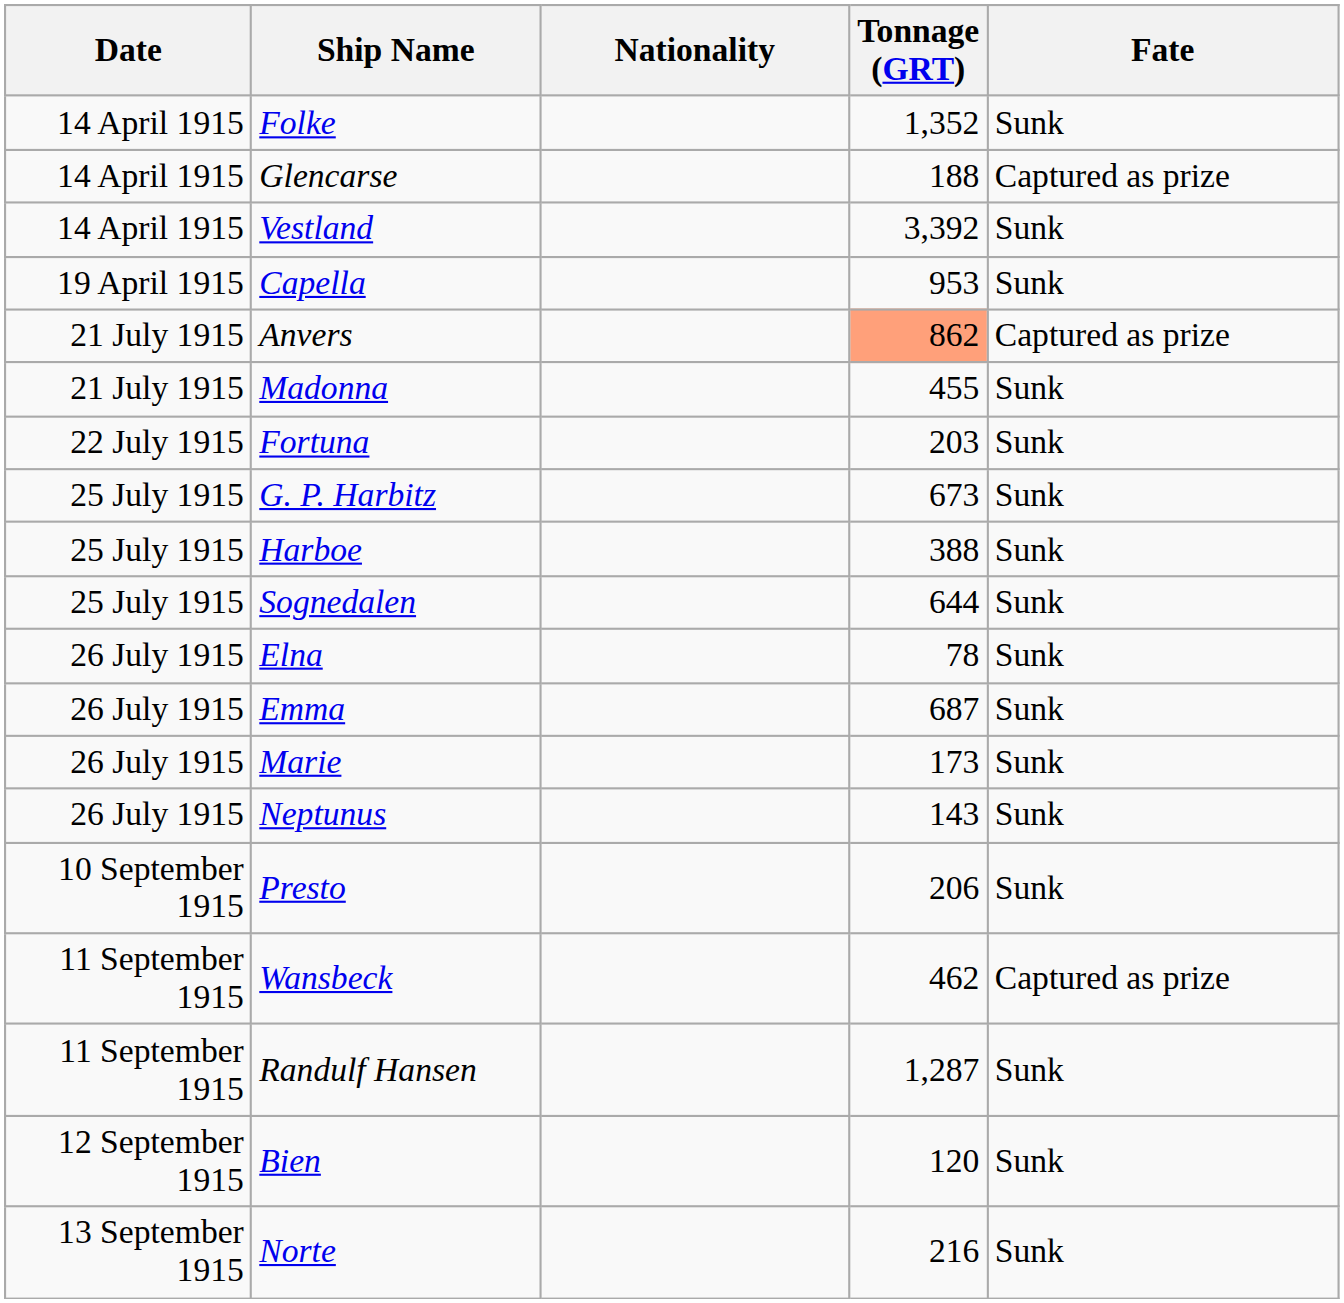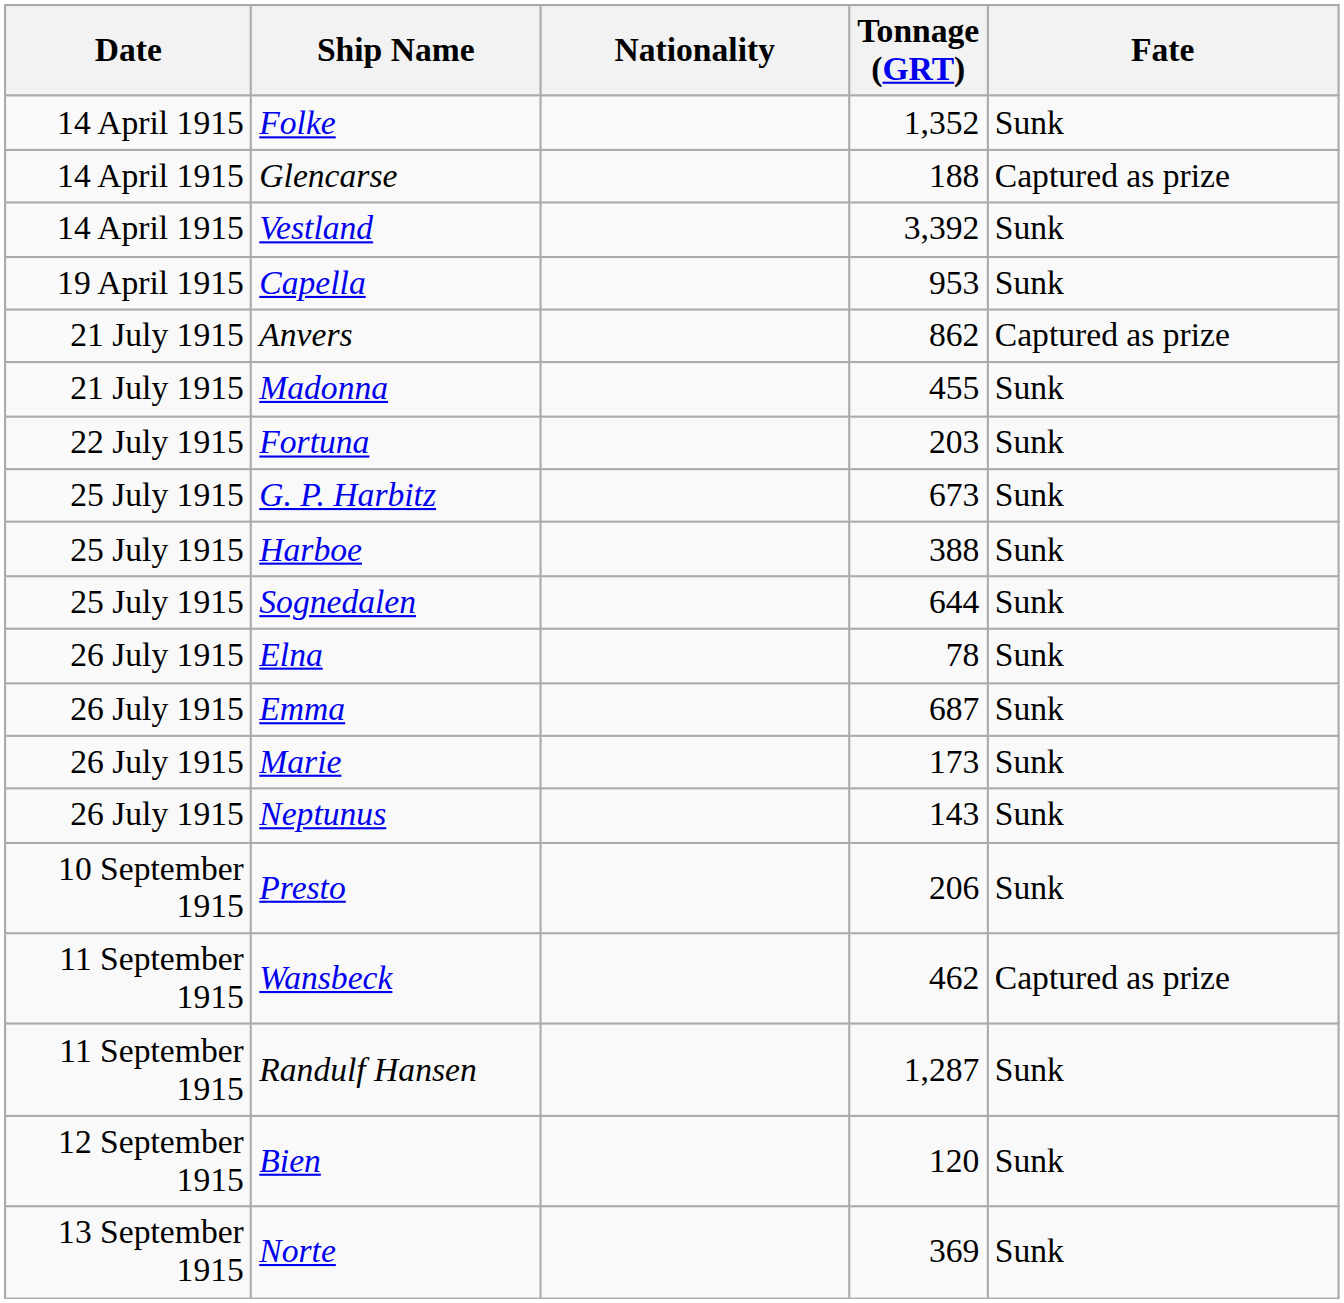Anvers | Tonnage (GRT): lightsalmon background -> no background
Norte | Tonnage (GRT): 216 -> 369
